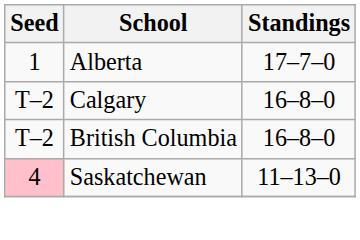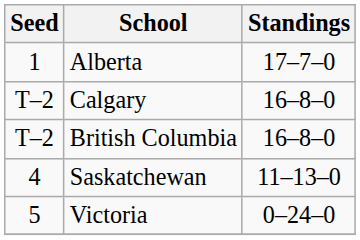Saskatchewan | Seed: pink background -> no background
+ row: 5 | Victoria | 0–24–0
